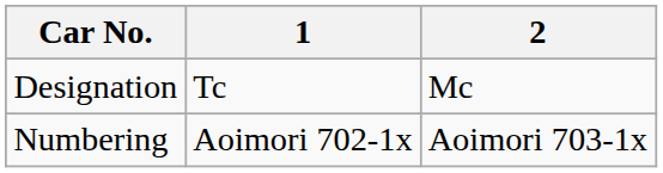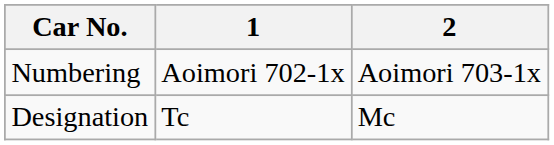rows swapped: Designation <-> Numbering
